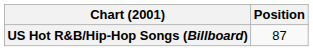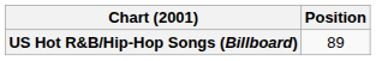US Hot R&B/Hip-Hop Songs (Billboard) | Position: 87 -> 89
